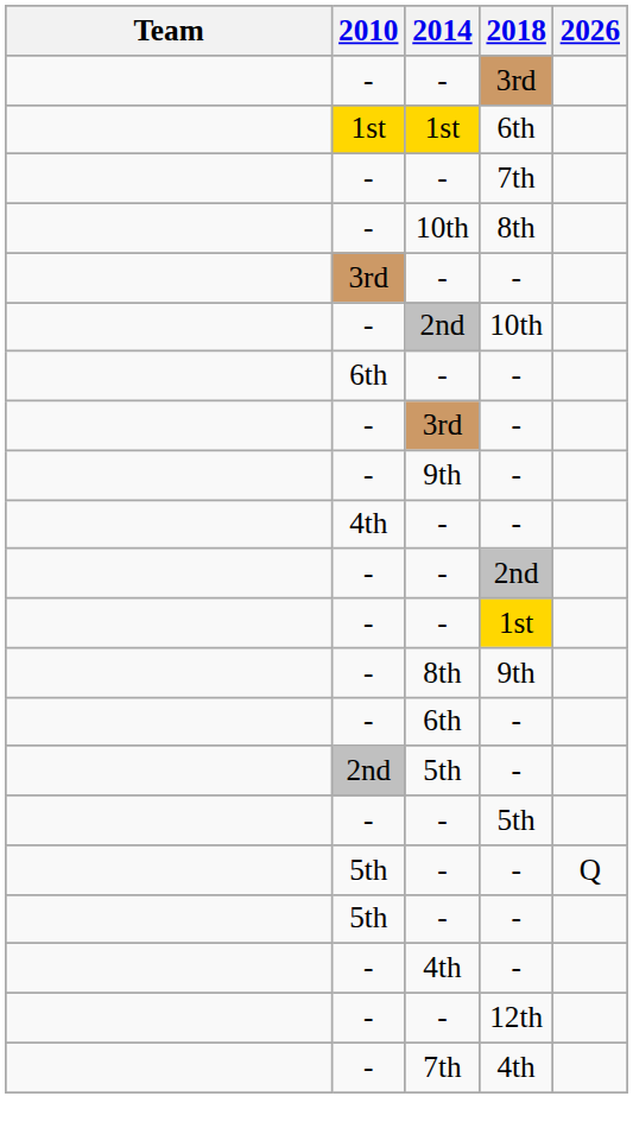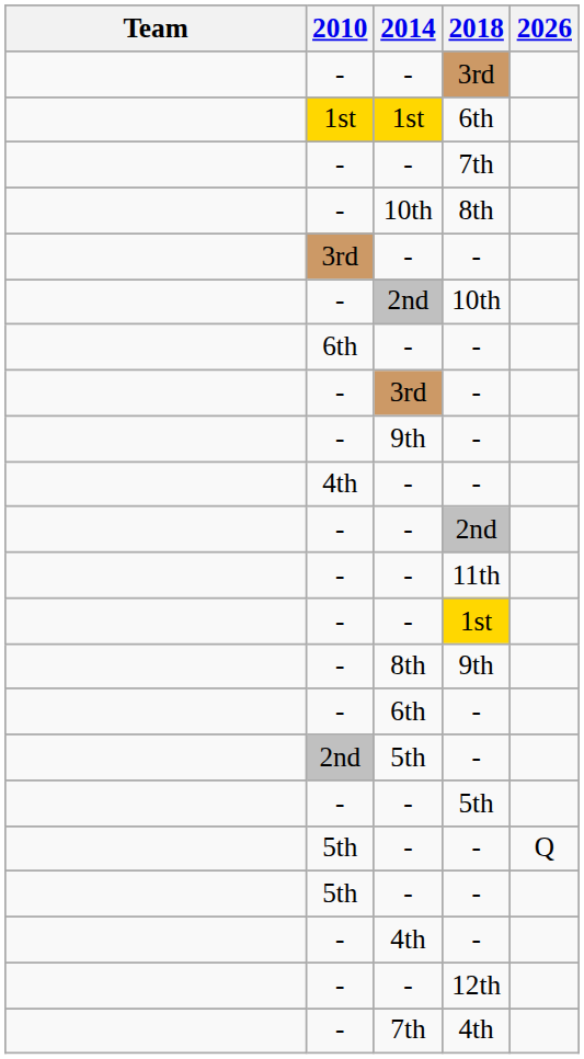+ row: - | - | 11th
